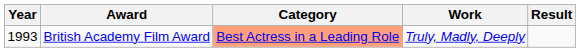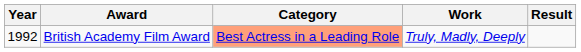British Academy Film Award | Year: 1993 -> 1992
